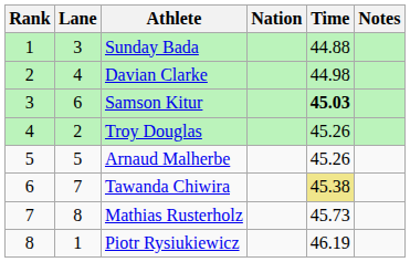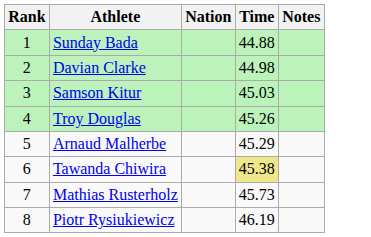- column: Lane | 3 | 4 | 6 | 2 | 5 | 7 | 8 | 1
Samson Kitur | Time: bold -> normal
Arnaud Malherbe | Time: 45.26 -> 45.29
